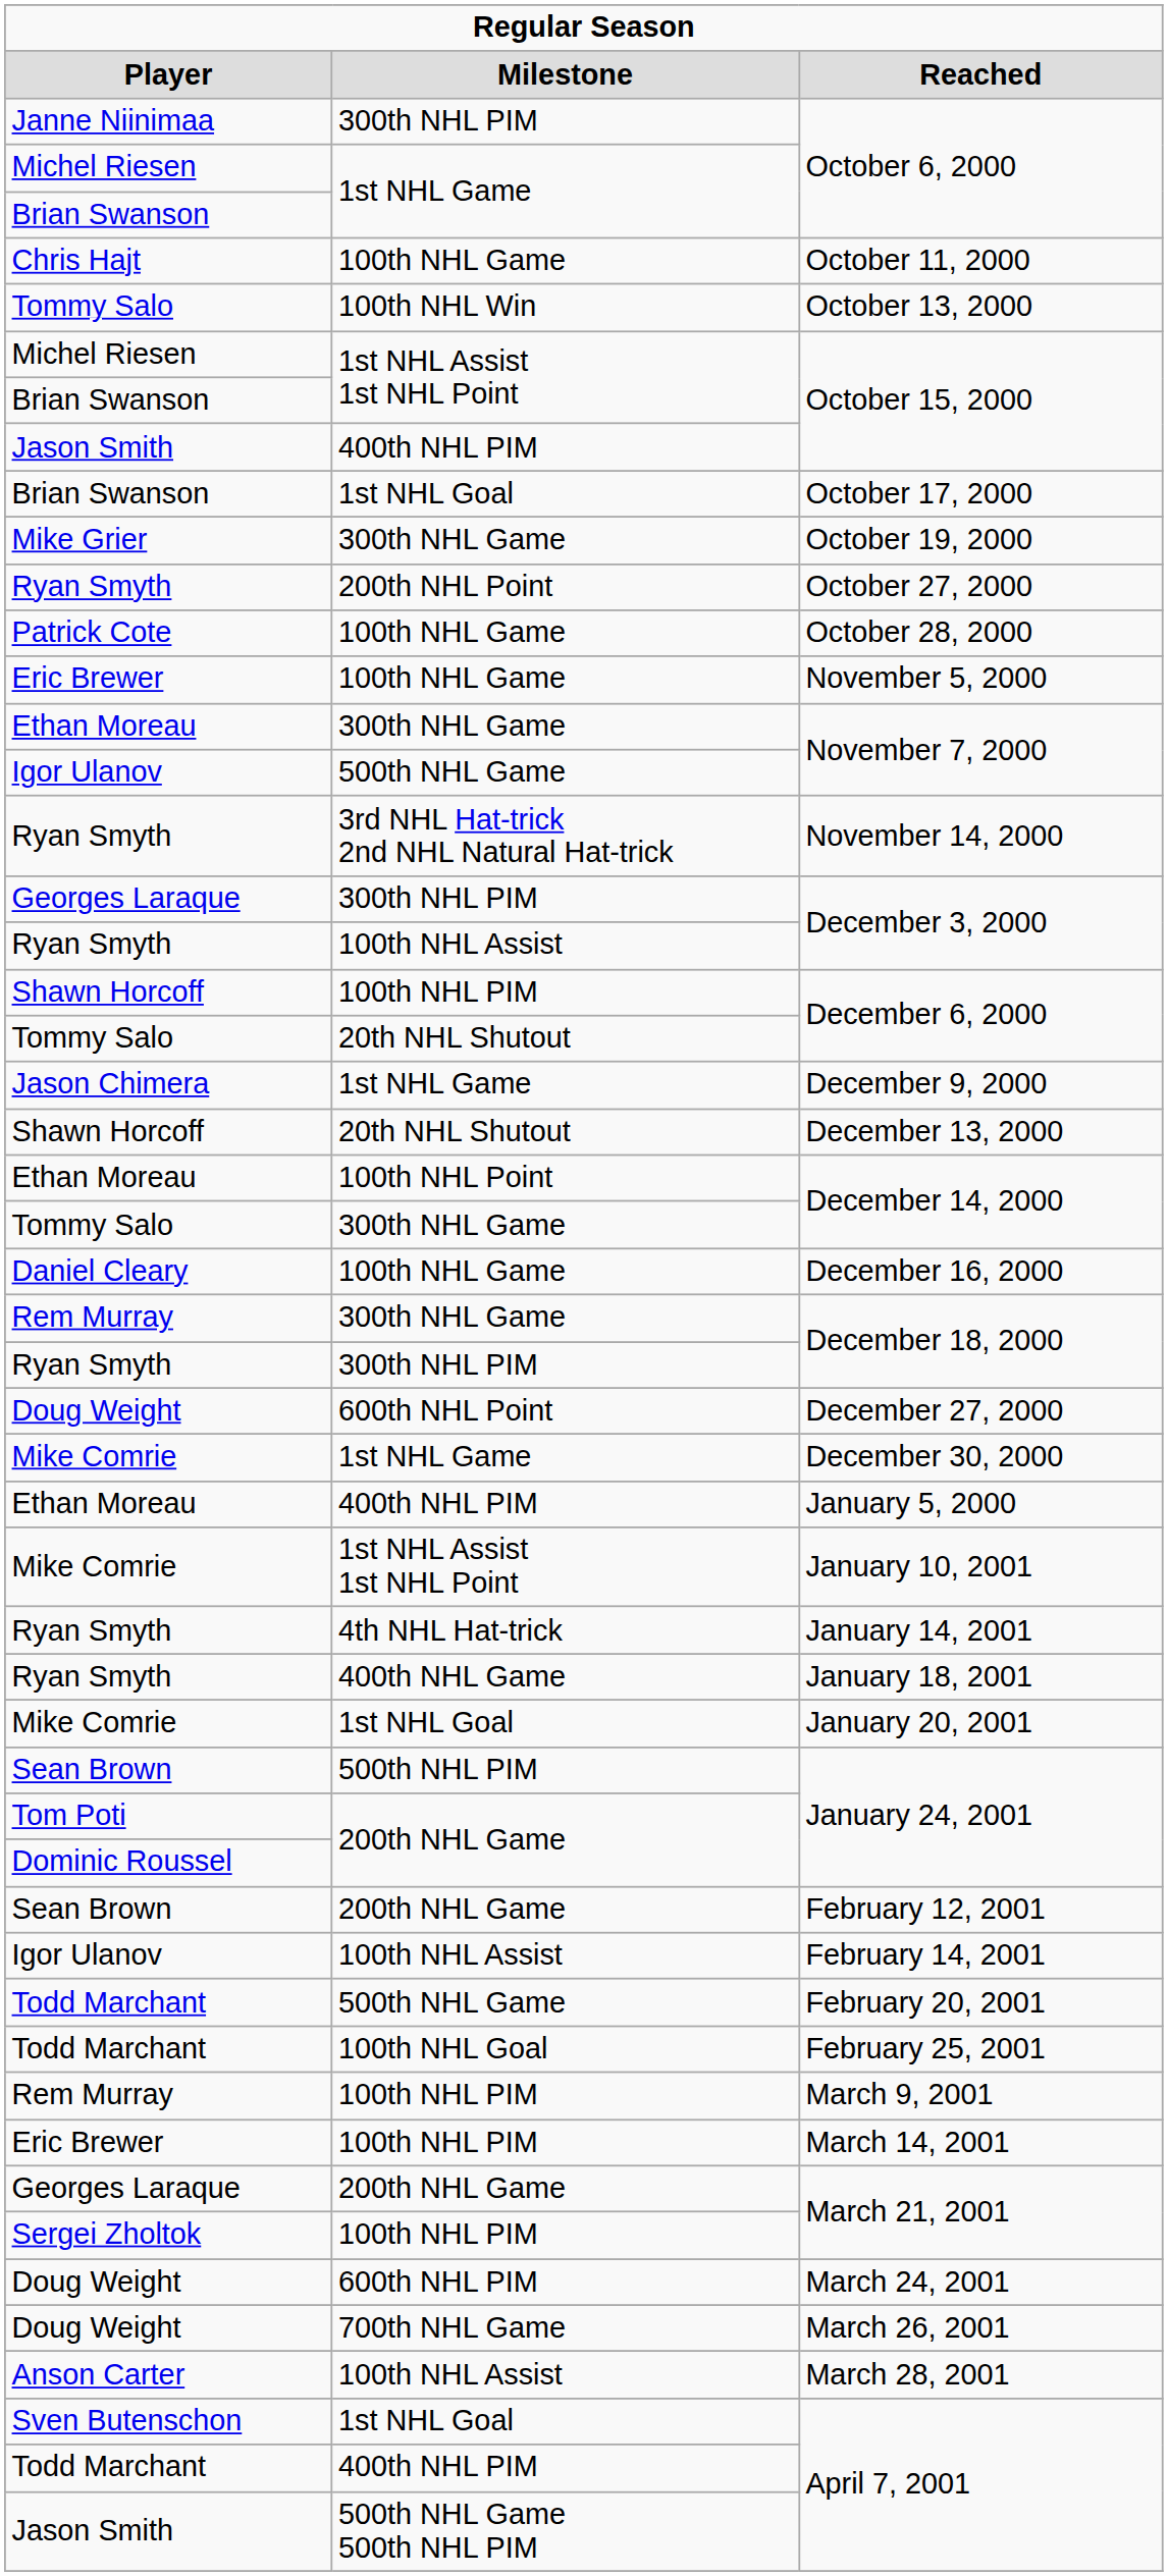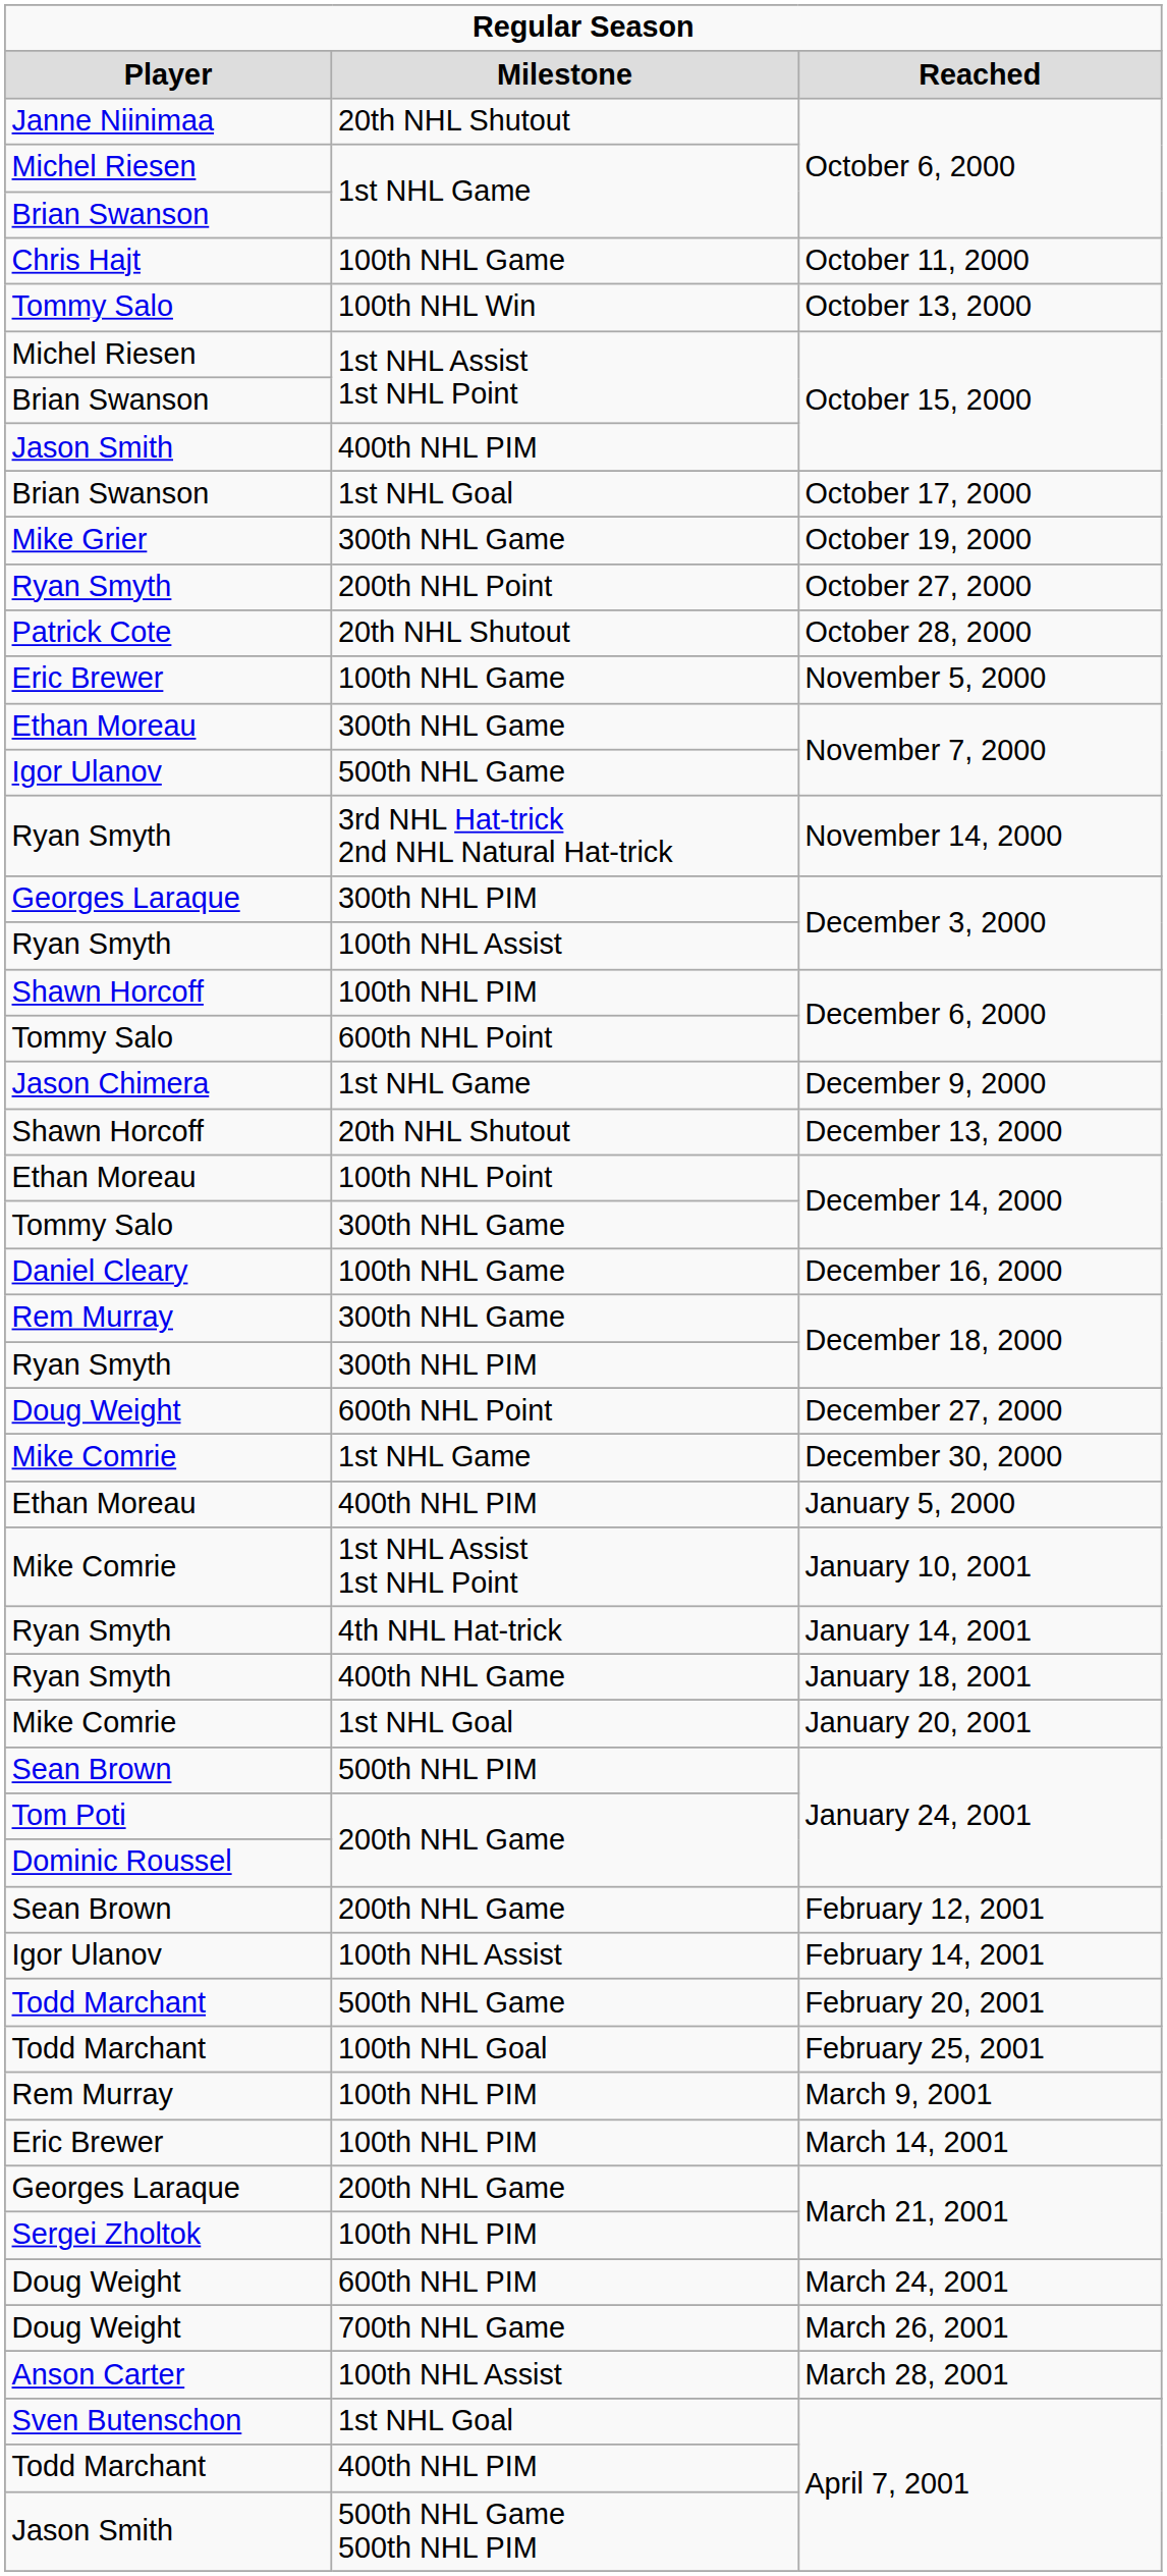Janne Niinimaa / October 6, 2000 | column 2: 300th NHL PIM -> 20th NHL Shutout
October 28, 2000 | column 2: 100th NHL Game -> 20th NHL Shutout
Tommy Salo / December 6, 2000 | column 2: 20th NHL Shutout -> 600th NHL Point
